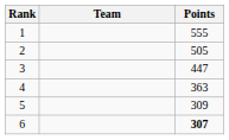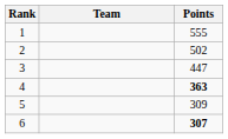2 | Points: 505 -> 502
4 | Points: normal -> bold
